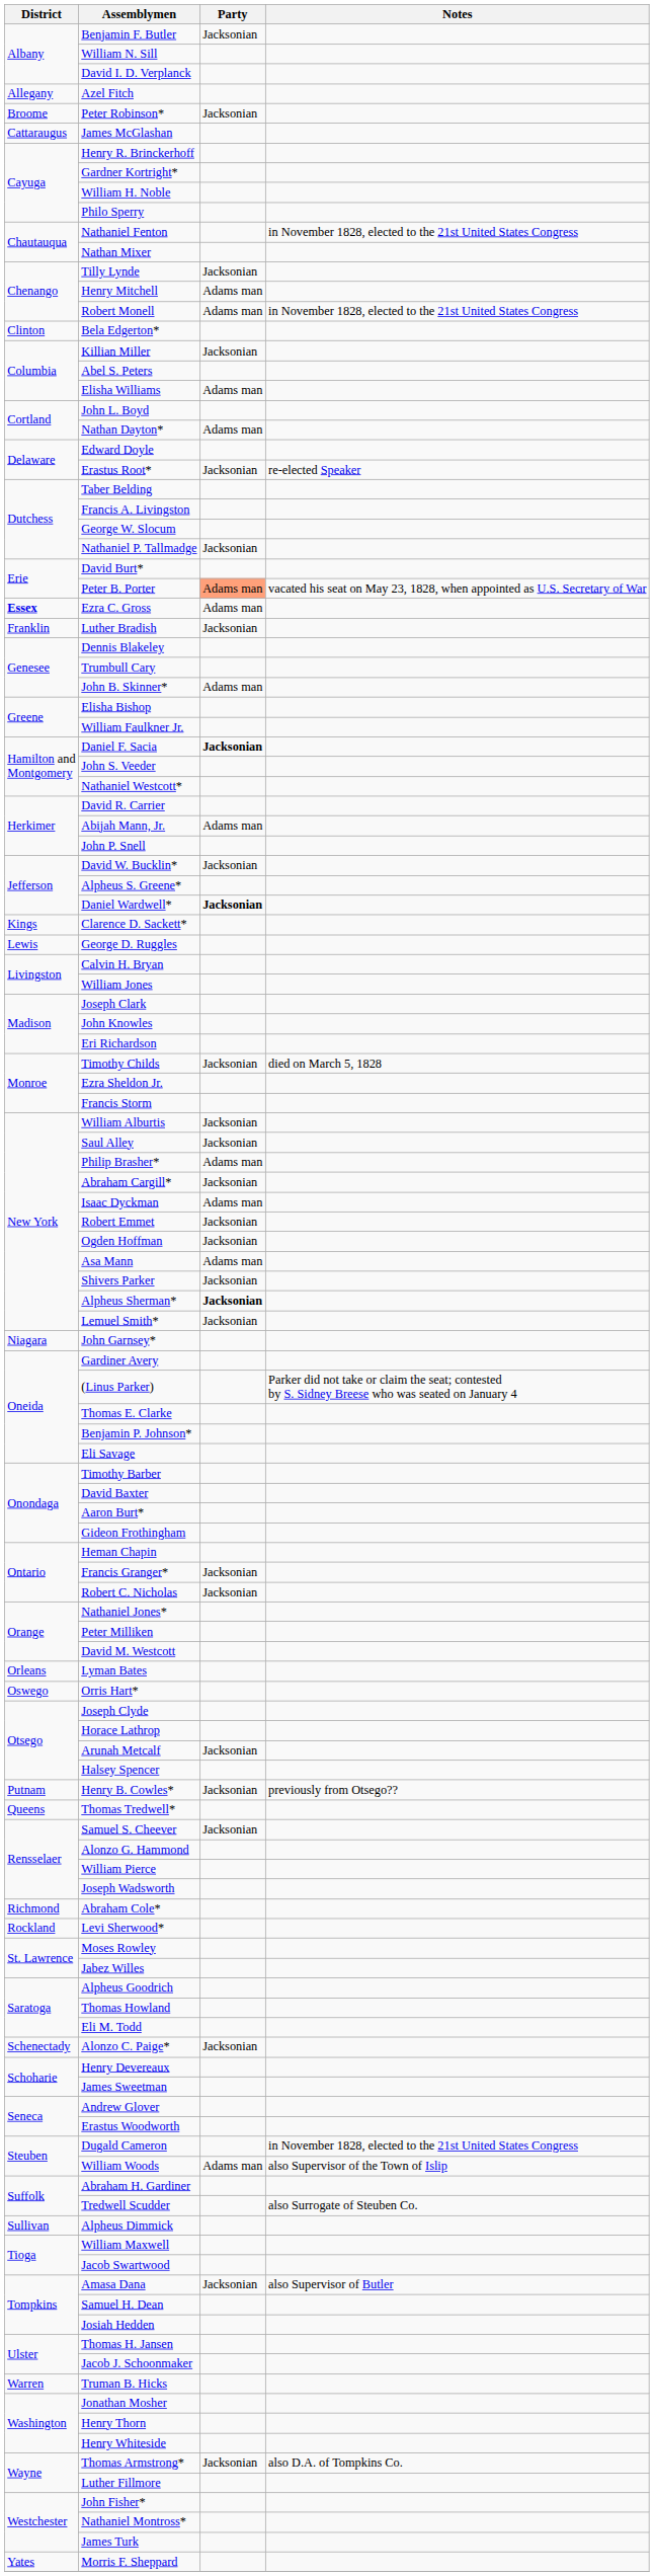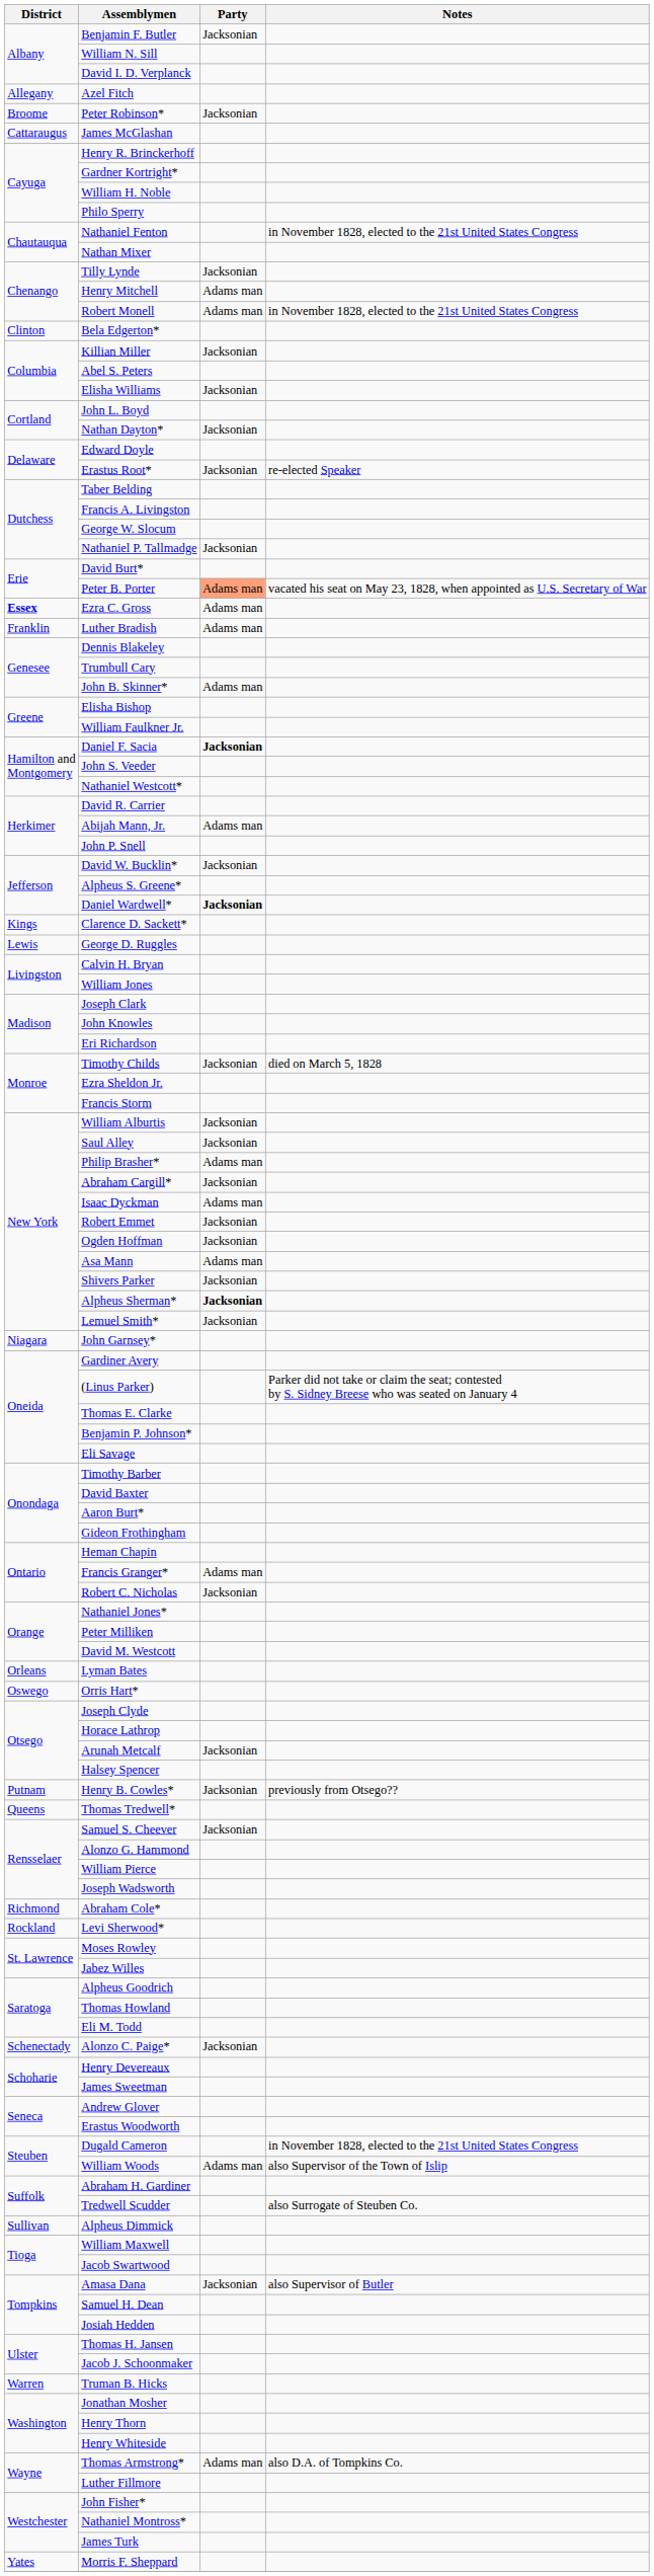Elisha Williams | Party: Adams man -> Jacksonian
Nathan Dayton* | Party: Adams man -> Jacksonian
Luther Bradish | Party: Jacksonian -> Adams man
Francis Granger* | Party: Jacksonian -> Adams man
Thomas Armstrong* | Party: Jacksonian -> Adams man
